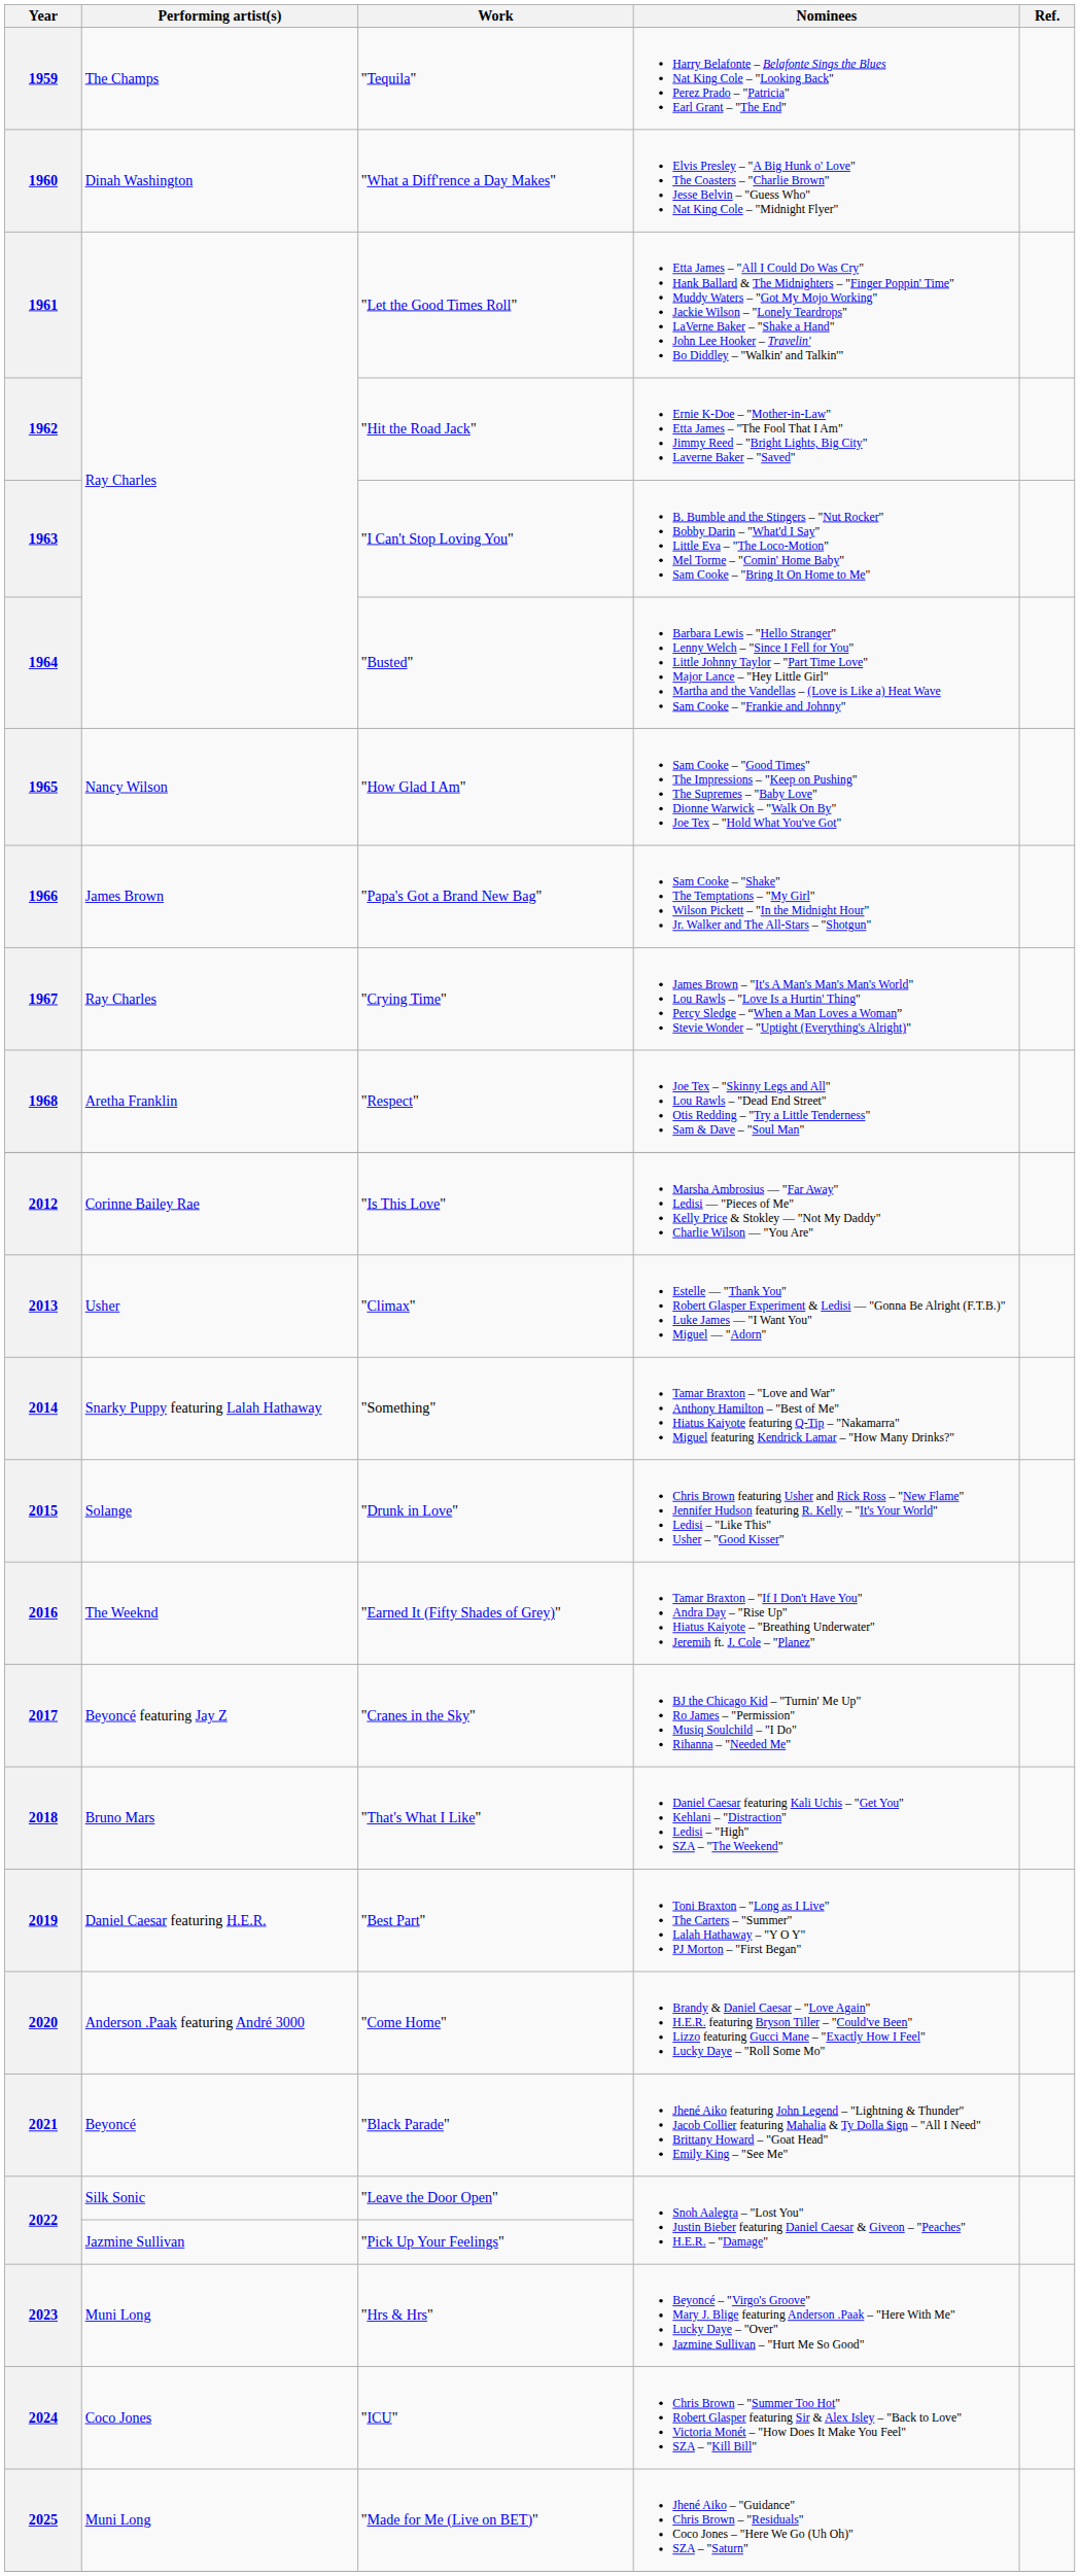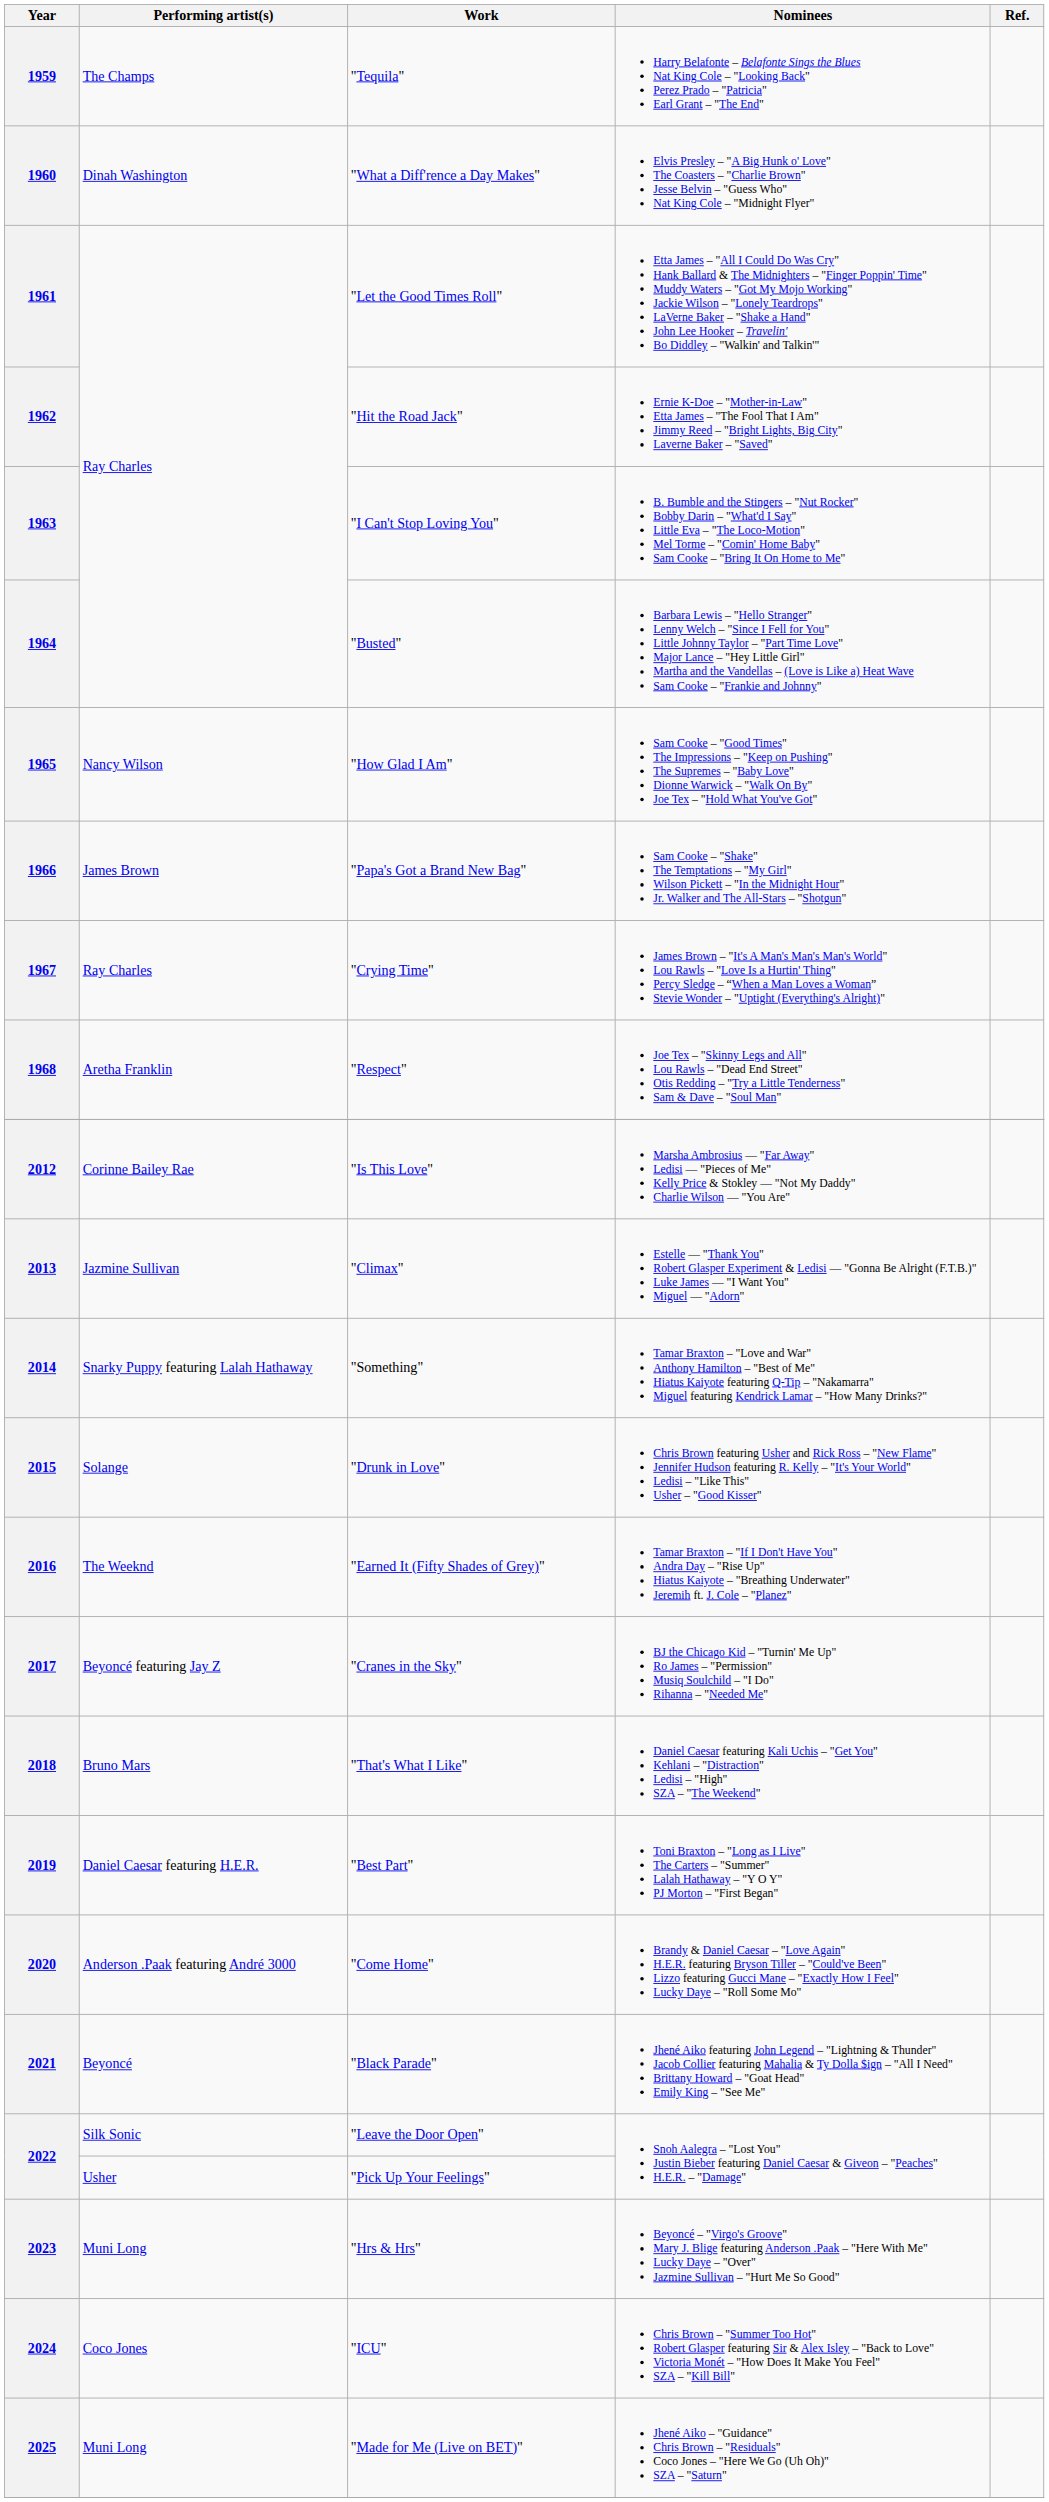2013 | Performing artist(s): Usher -> Jazmine Sullivan
2022 / "Pick Up Your Feelings" | Performing artist(s): Jazmine Sullivan -> Usher
